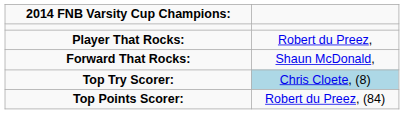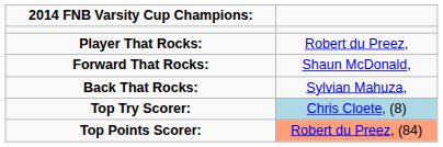+ row: Back That Rocks: | Sylvian Mahuza,
Top Points Scorer: | column 2: no background -> lightsalmon background
